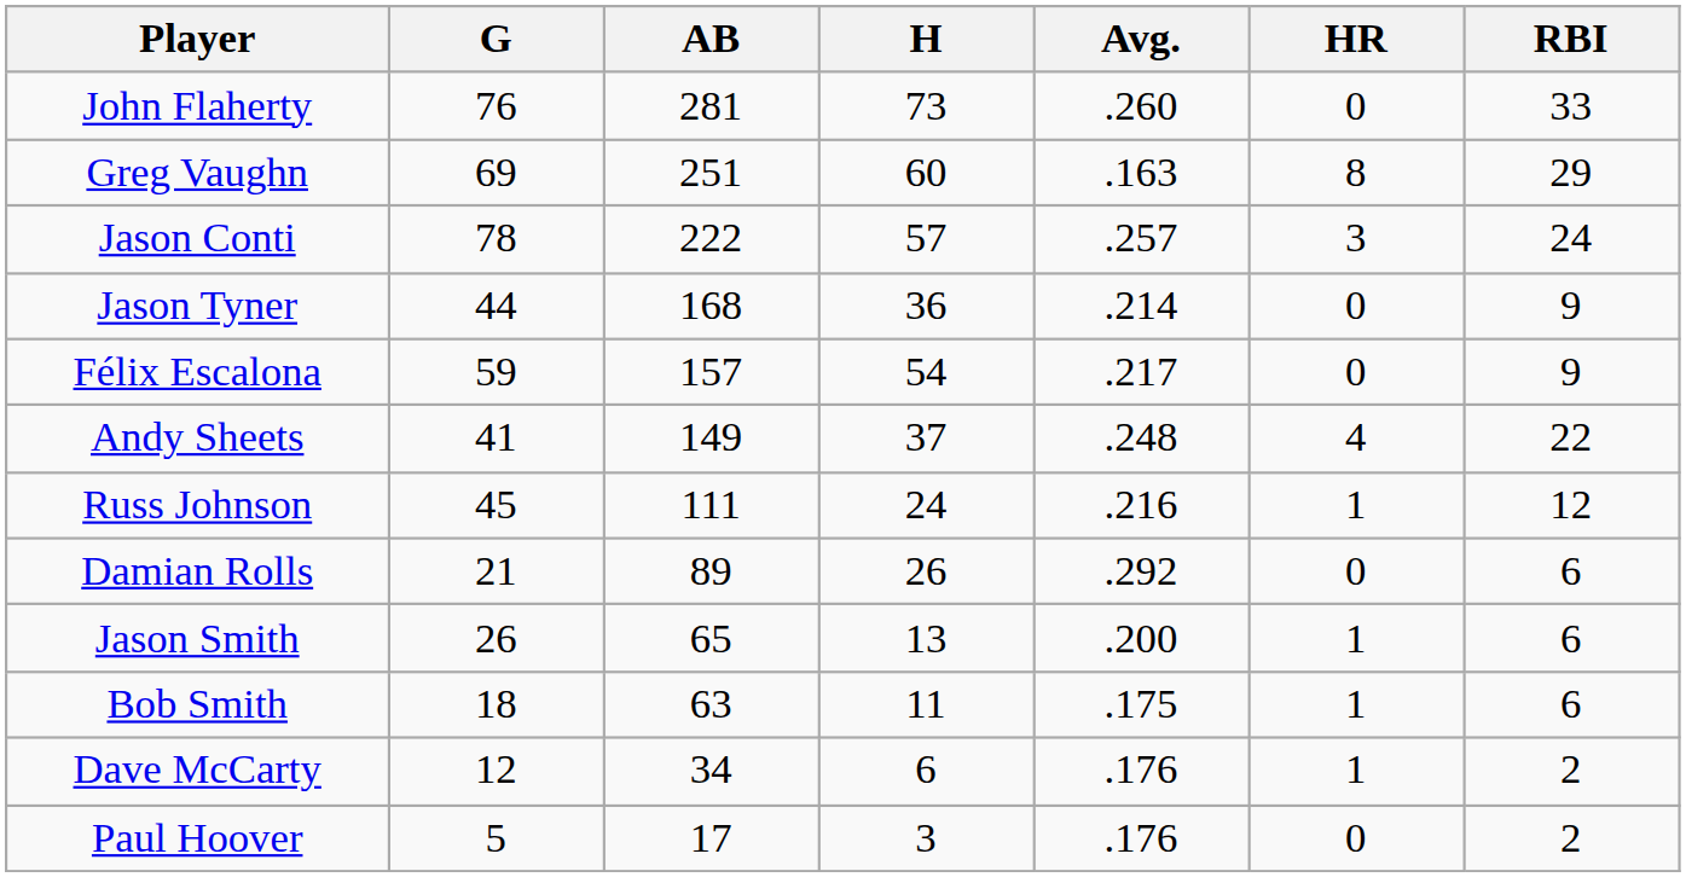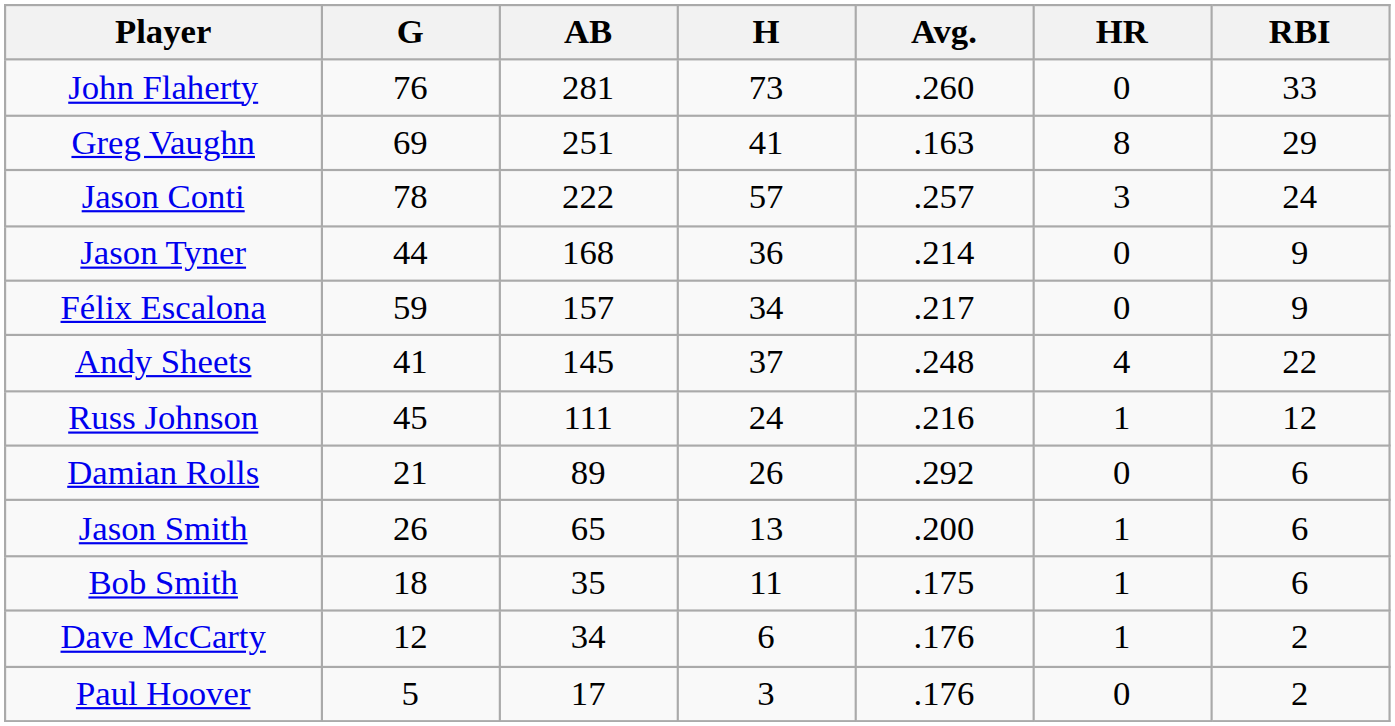Greg Vaughn | H: 60 -> 41
Félix Escalona | H: 54 -> 34
Andy Sheets | AB: 149 -> 145
Bob Smith | AB: 63 -> 35
